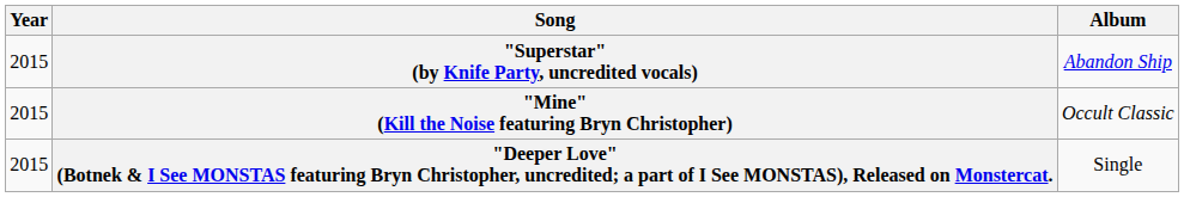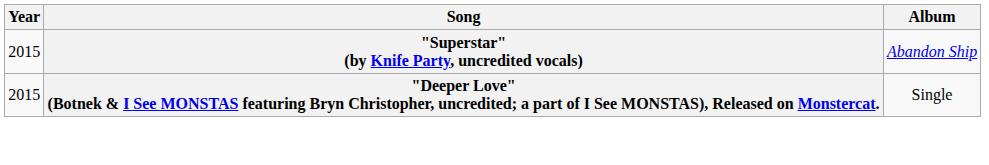- row: 2015 | "Mine" (Kill the Noise featuring Bryn Christopher) | Occult Classic
